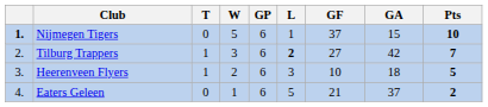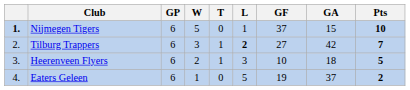columns swapped: GP <-> T
Eaters Geleen | GF: 21 -> 19
